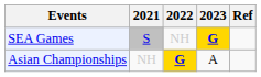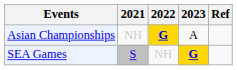rows swapped: SEA Games <-> Asian Championships
